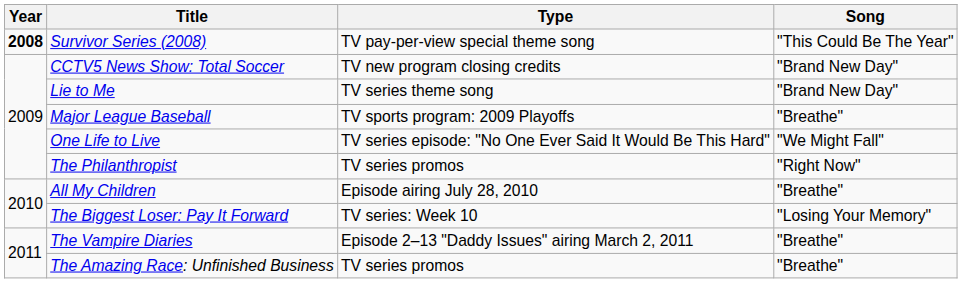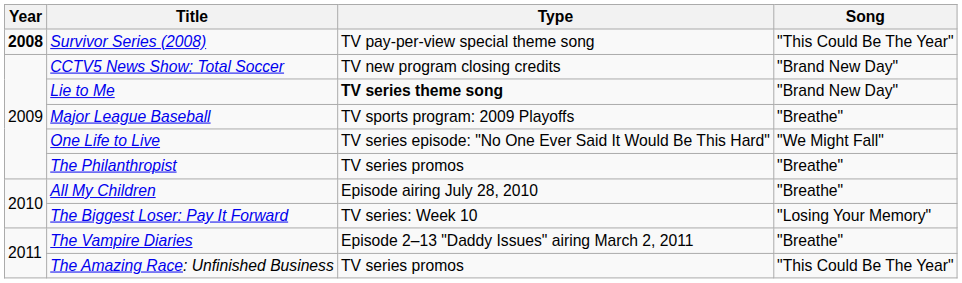Lie to Me | Type: normal -> bold
The Philanthropist | Song: "Right Now" -> "Breathe"
The Amazing Race: Unfinished Business | Song: "Breathe" -> "This Could Be The Year"
